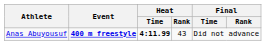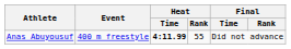Anas Abuyousuf | Event: bold -> normal
Anas Abuyousuf | Heat / Rank: 43 -> 55
